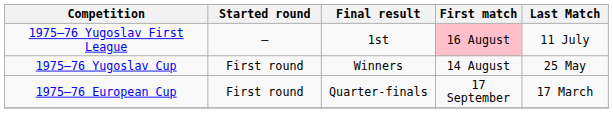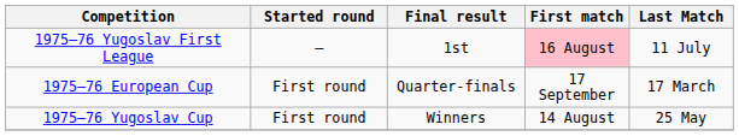rows swapped: 1975–76 Yugoslav Cup <-> 1975–76 European Cup
